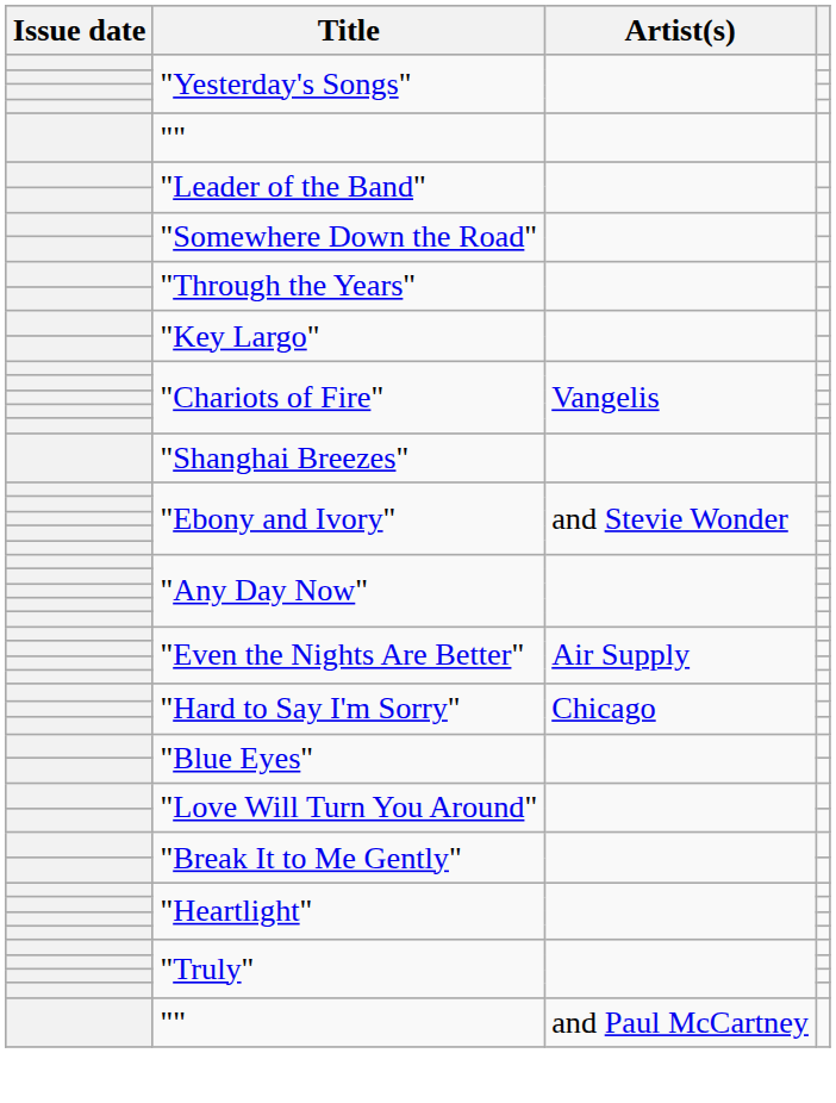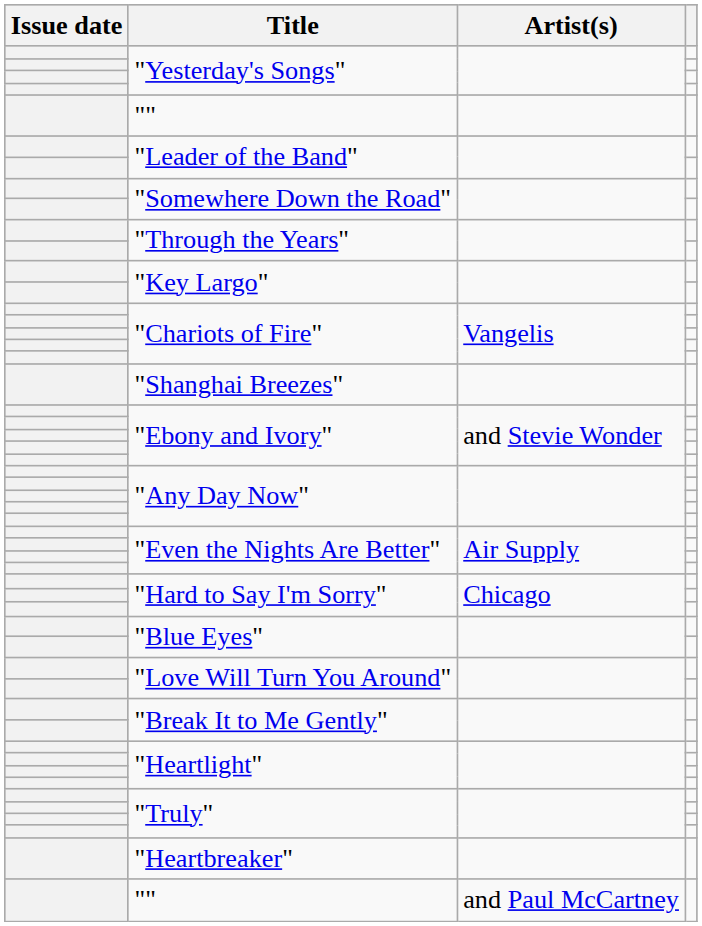+ row: "Heartbreaker"
